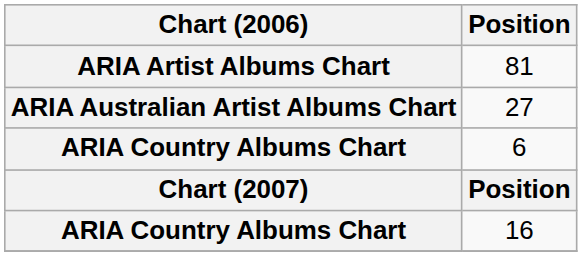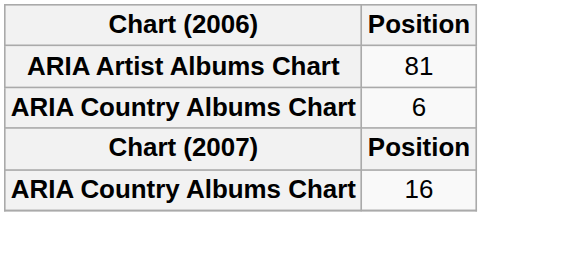- row: ARIA Australian Artist Albums Chart | 27
